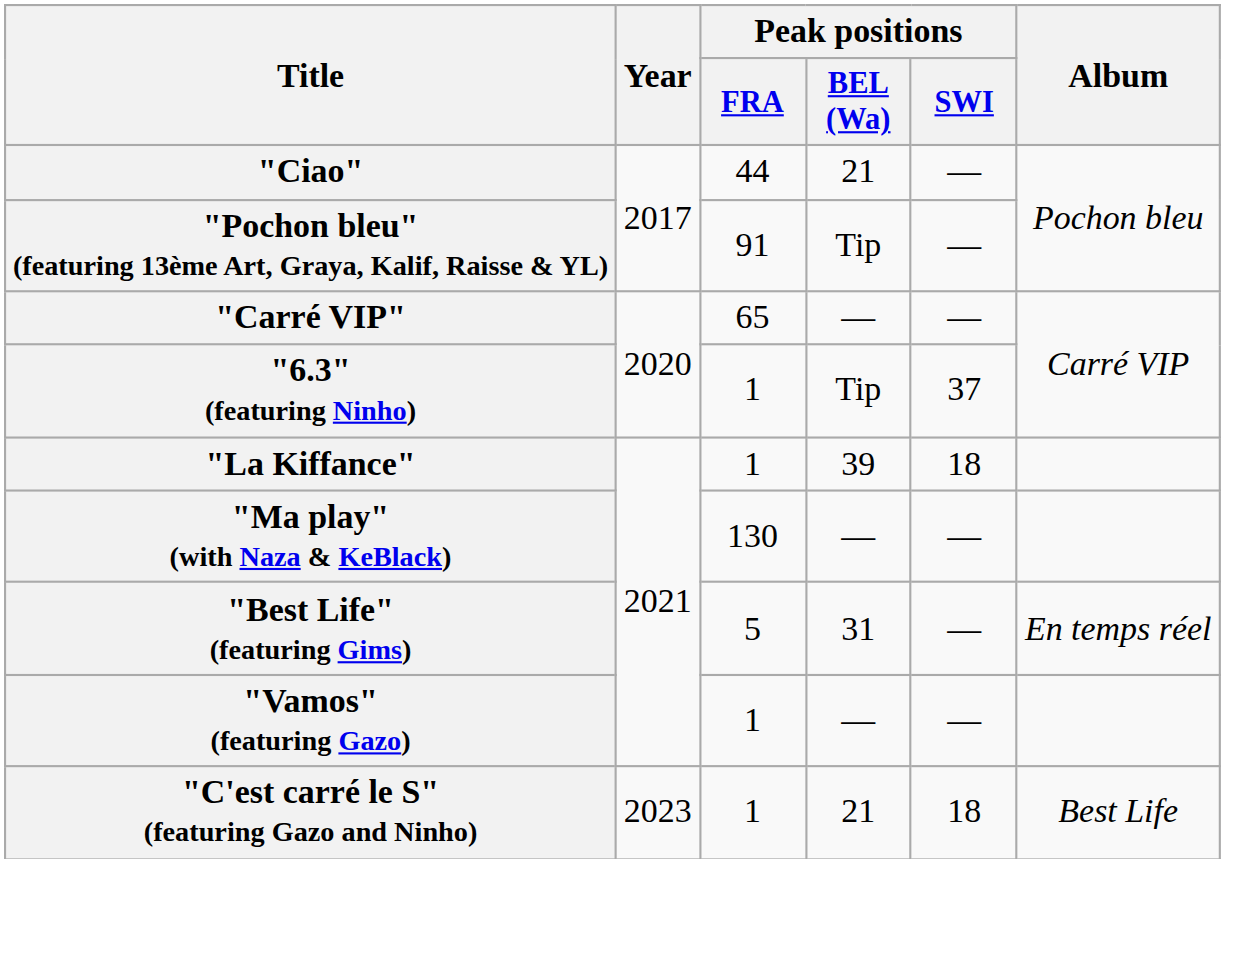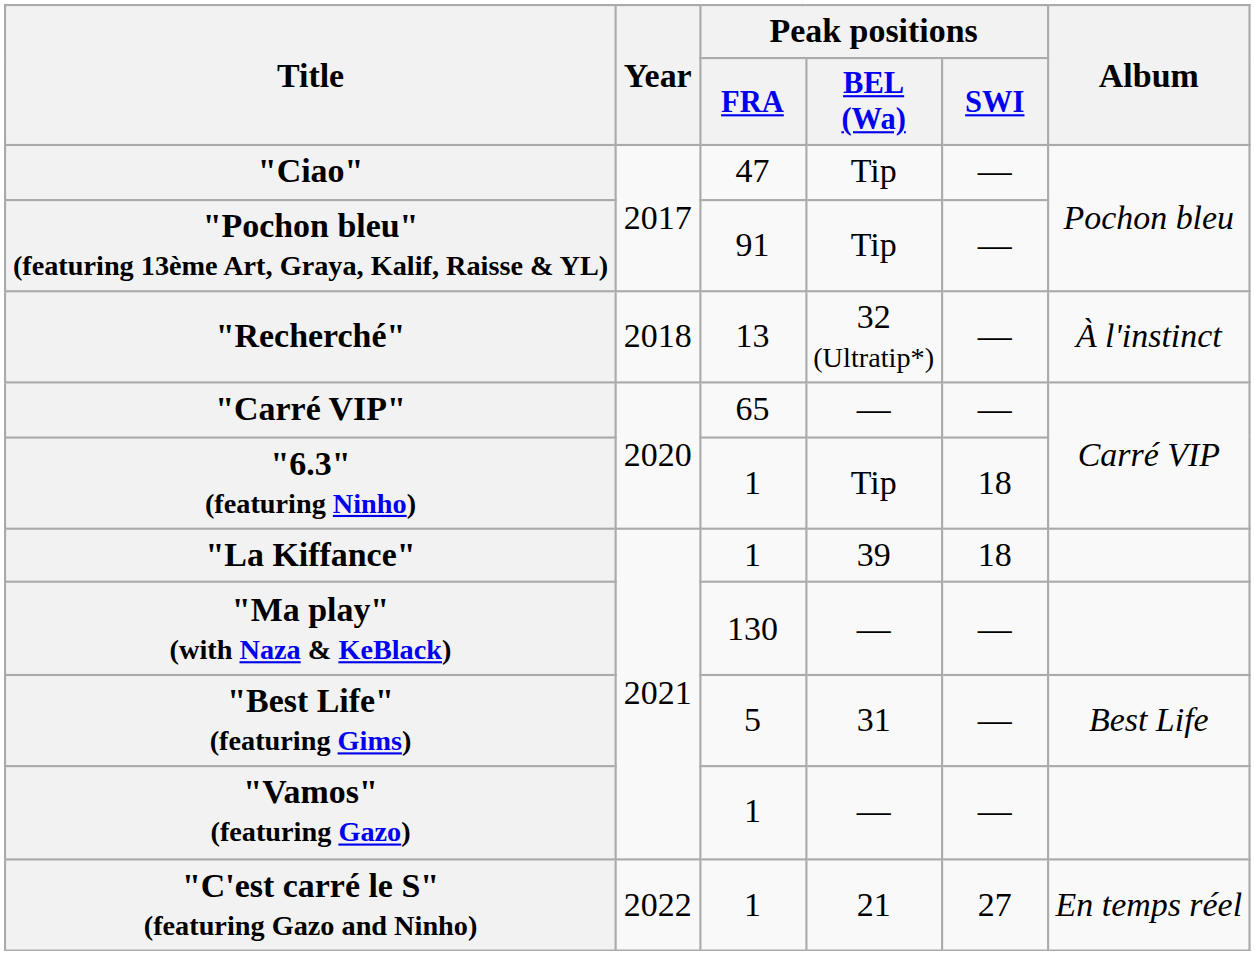"Ciao" | Peak positions / FRA: 44 -> 47
"Ciao" | Peak positions / BEL (Wa): 21 -> Tip
+ row: "Recherché" | 2018 | 13 | 32 (Ultratip*) | — | À l'instinct
"6.3" (featuring Ninho) | Peak positions / SWI: 37 -> 18
"Best Life" (featuring Gims) | Album: En temps réel -> Best Life
"C'est carré le S" (featuring Gazo and Ninho) | Year: 2023 -> 2022
"C'est carré le S" (featuring Gazo and Ninho) | Peak positions / SWI: 18 -> 27
"C'est carré le S" (featuring Gazo and Ninho) | Album: Best Life -> En temps réel
